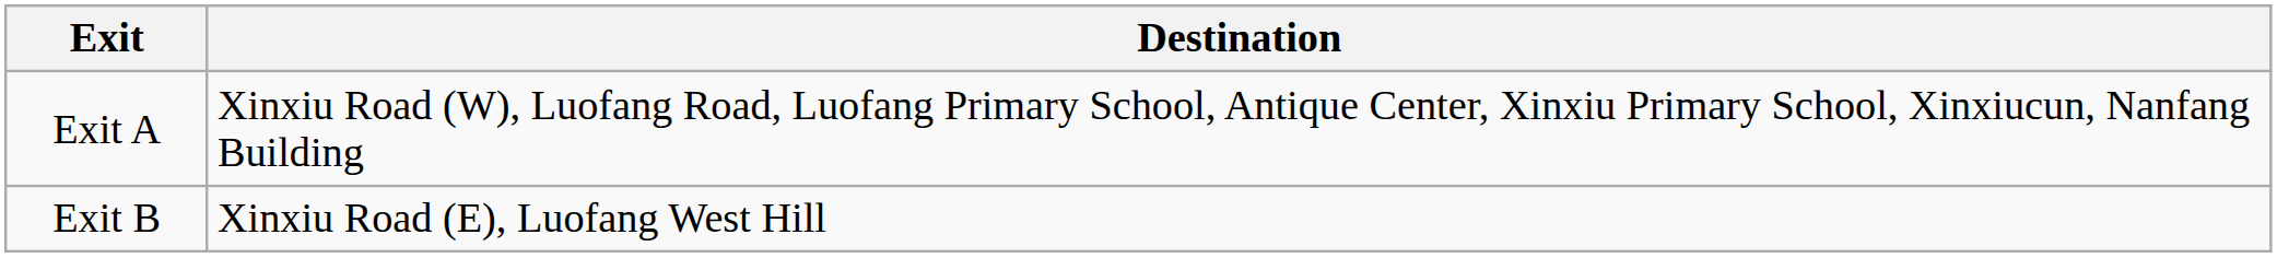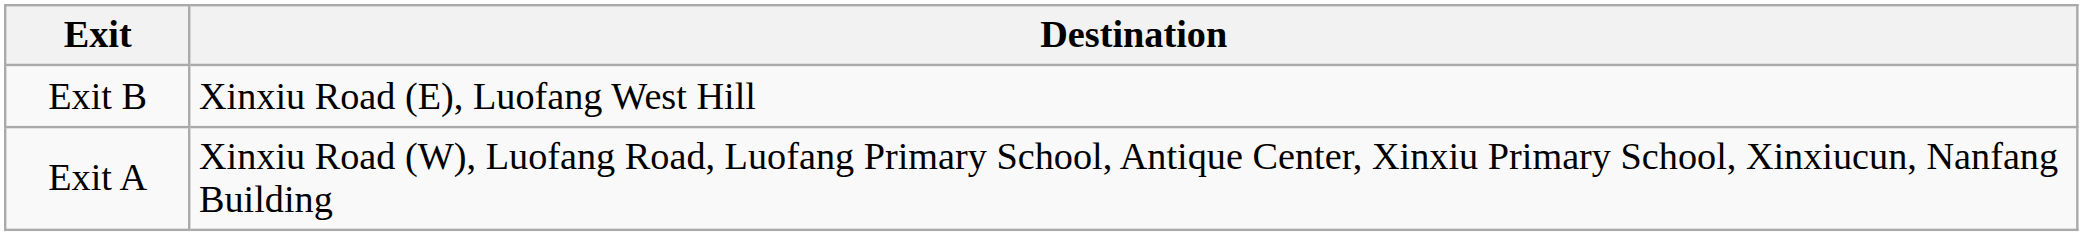rows swapped: Exit A <-> Exit B
